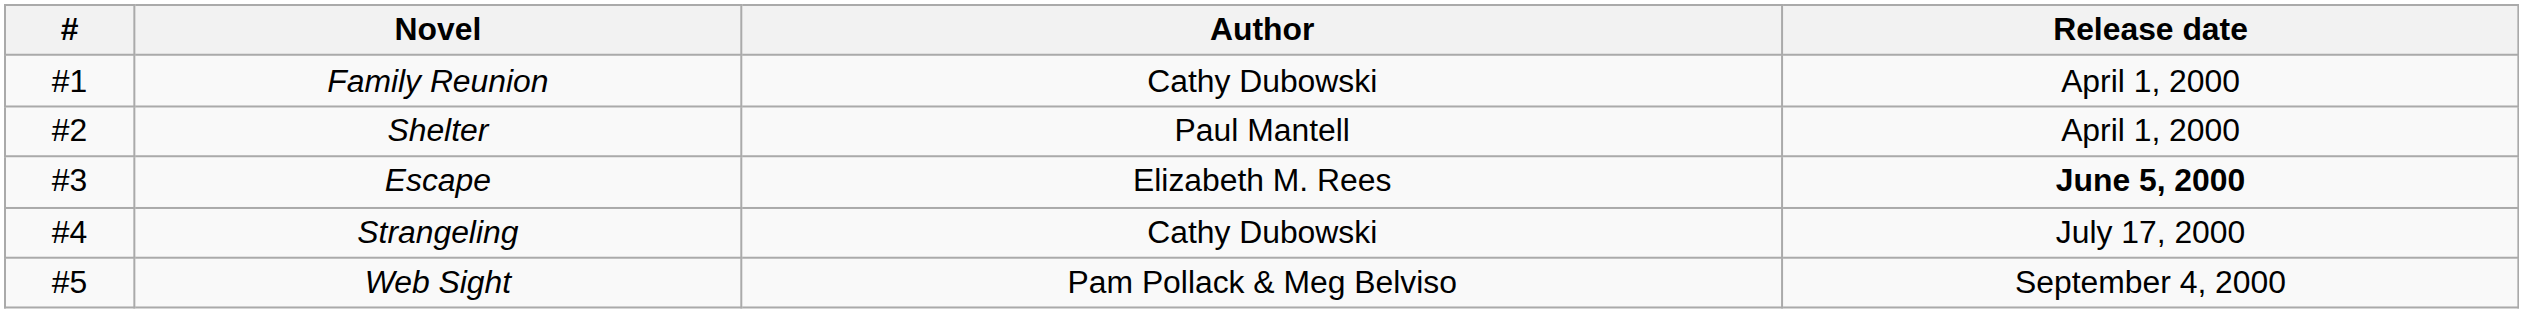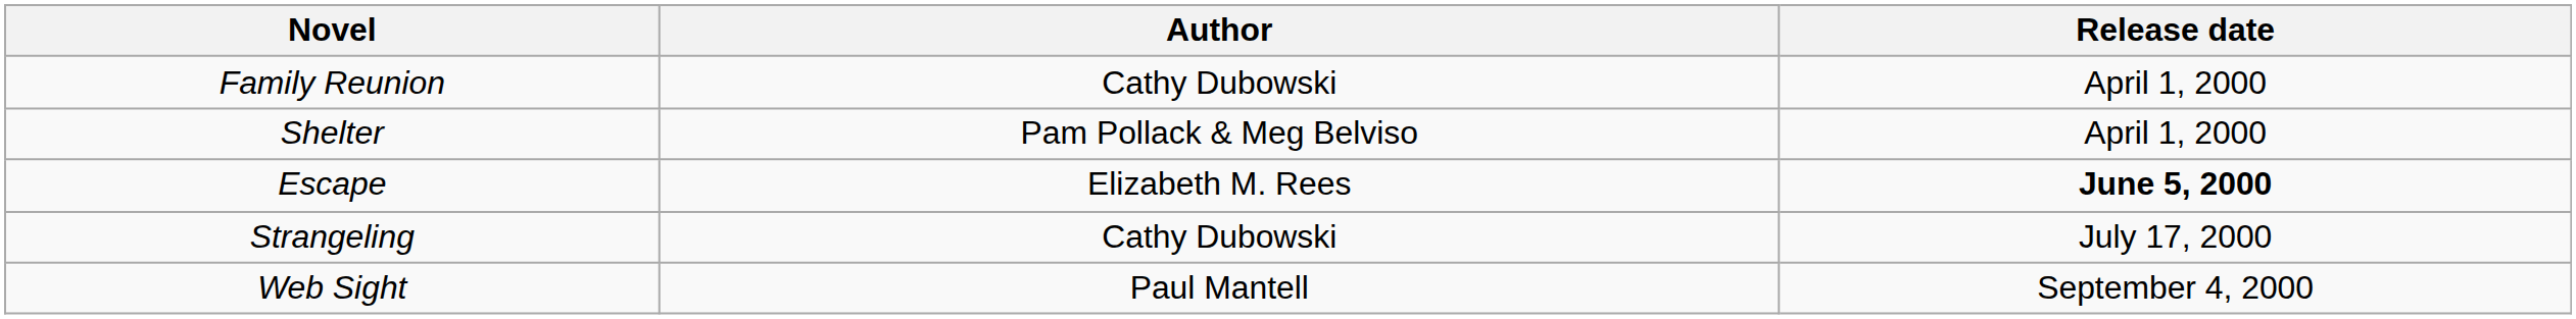- column: # | #1 | #2 | #3 | #4 | #5
Shelter | Author: Paul Mantell -> Pam Pollack & Meg Belviso
Web Sight | Author: Pam Pollack & Meg Belviso -> Paul Mantell
